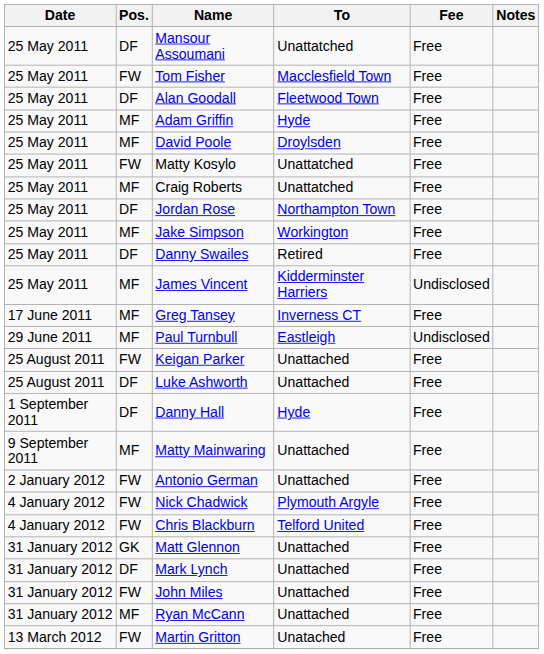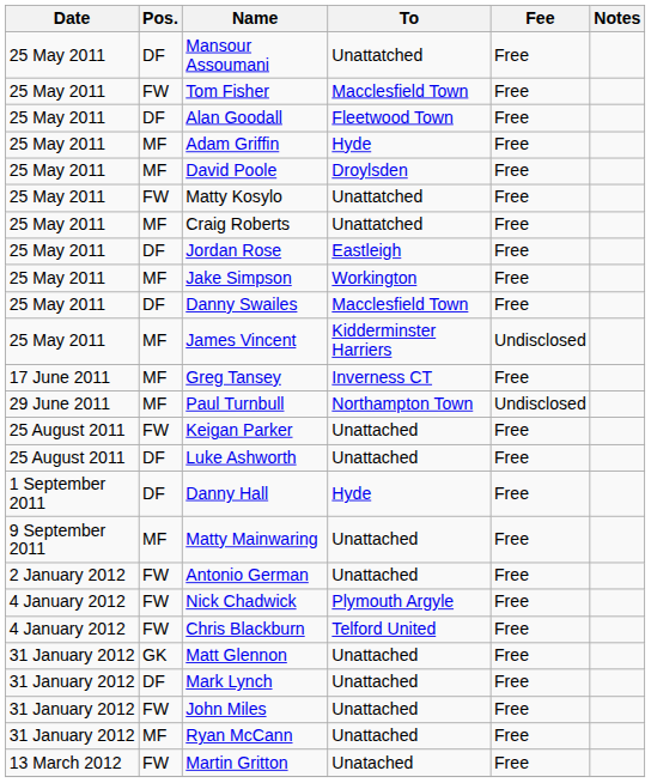Jordan Rose | To: Northampton Town -> Eastleigh
Danny Swailes | To: Retired -> Macclesfield Town
Paul Turnbull | To: Eastleigh -> Northampton Town
